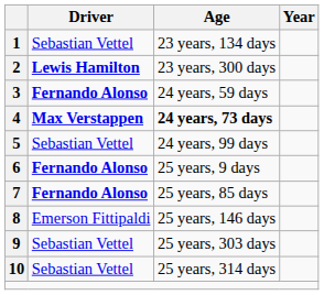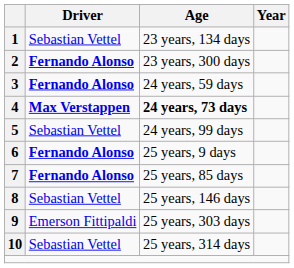2 | Driver: Lewis Hamilton -> Fernando Alonso
8 | Driver: Emerson Fittipaldi -> Sebastian Vettel
9 | Driver: Sebastian Vettel -> Emerson Fittipaldi
